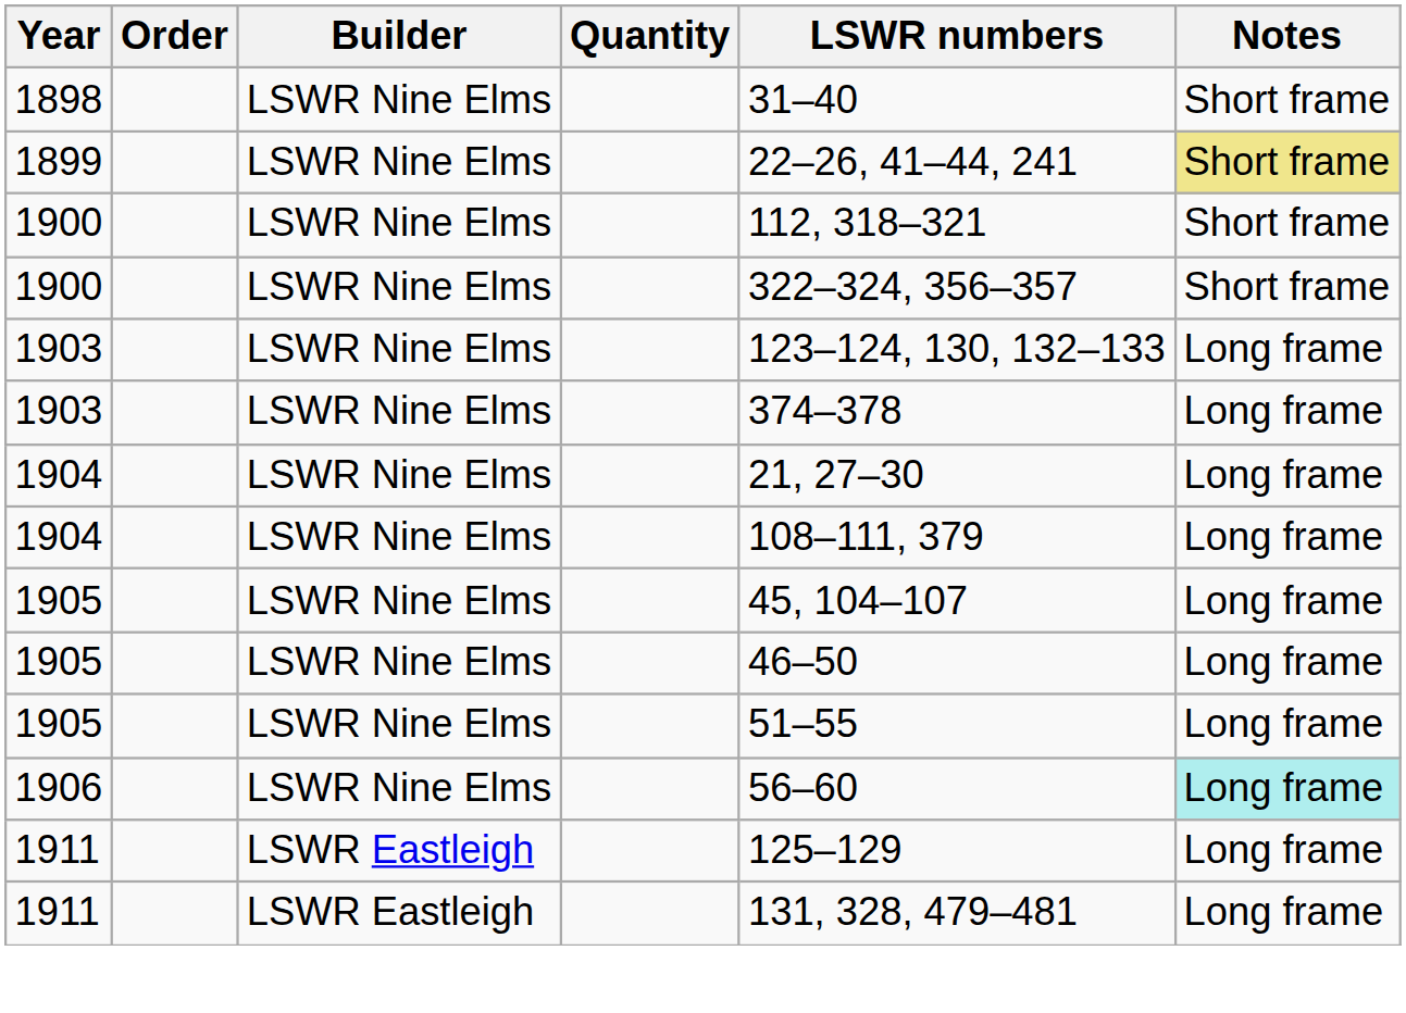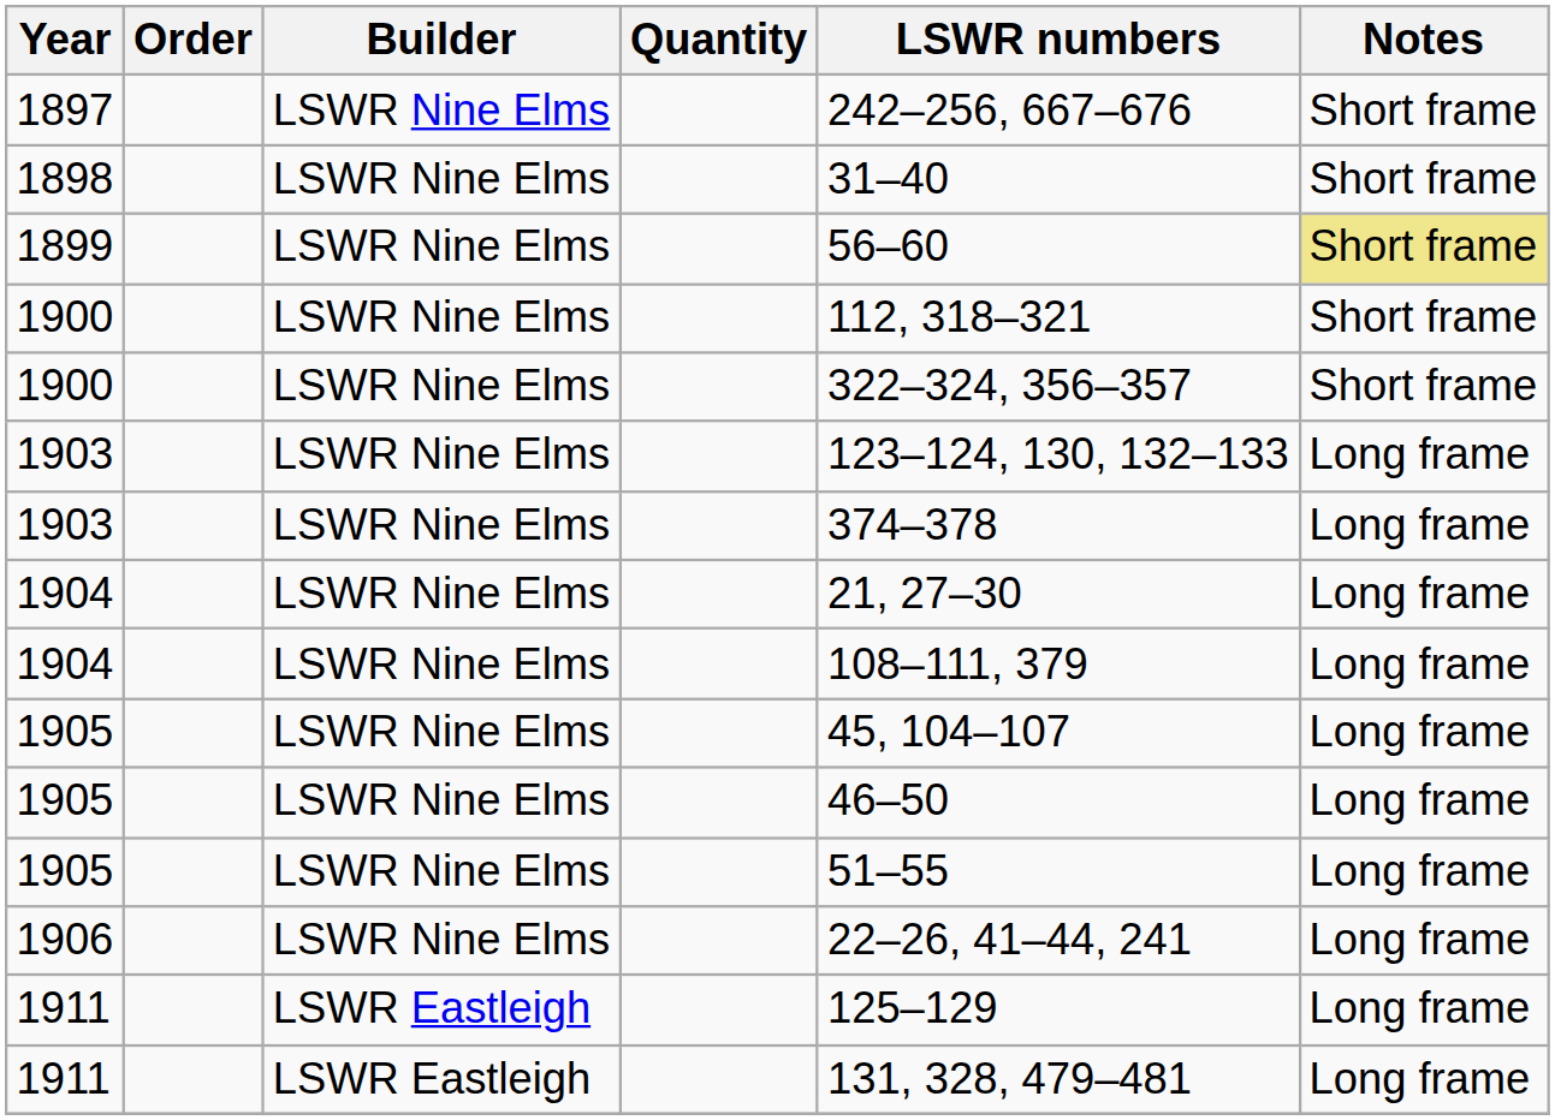+ row: 1897 | LSWR Nine Elms | 242–256, 667–676 | Short frame
1899 | LSWR numbers: 22–26, 41–44, 241 -> 56–60
1906 | LSWR numbers: 56–60 -> 22–26, 41–44, 241
1906 | Notes: paleturquoise background -> no background
